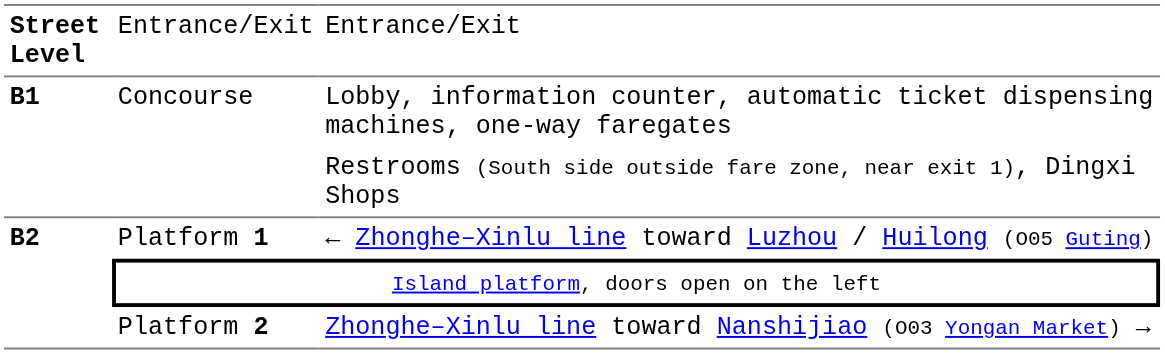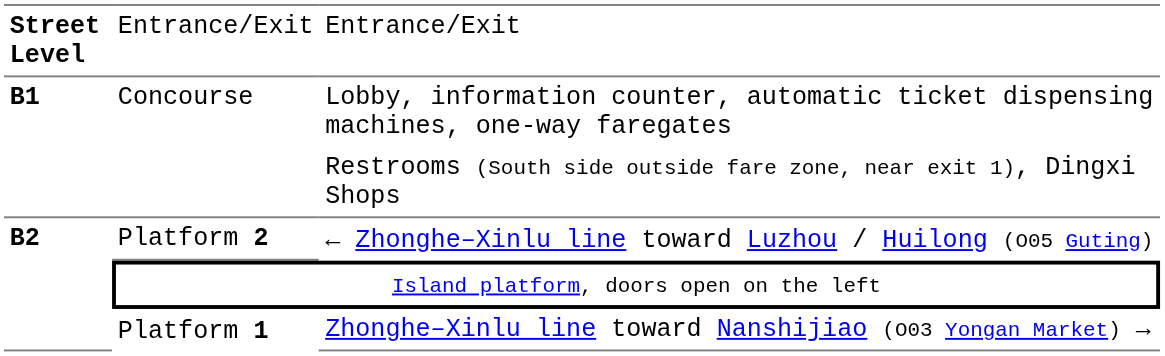← Zhonghe–Xinlu line toward Luzhou / Huilong (O05 Guting) | column 2: Platform 1 -> Platform 2
Zhonghe–Xinlu line toward Nanshijiao (O03 Yongan Market) → | column 2: Platform 2 -> Platform 1
